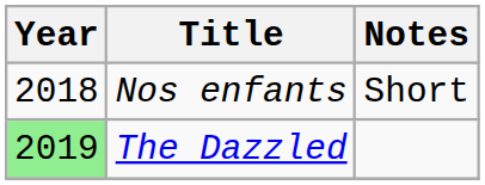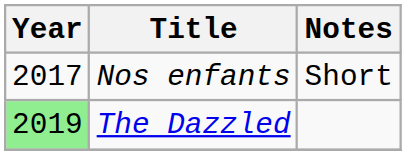Nos enfants | Year: 2018 -> 2017
